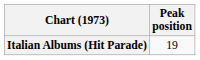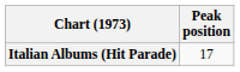Italian Albums (Hit Parade) | Peak position: 19 -> 17
